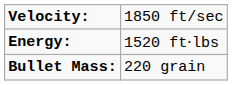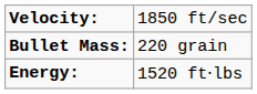rows swapped: Energy: <-> Bullet Mass:
